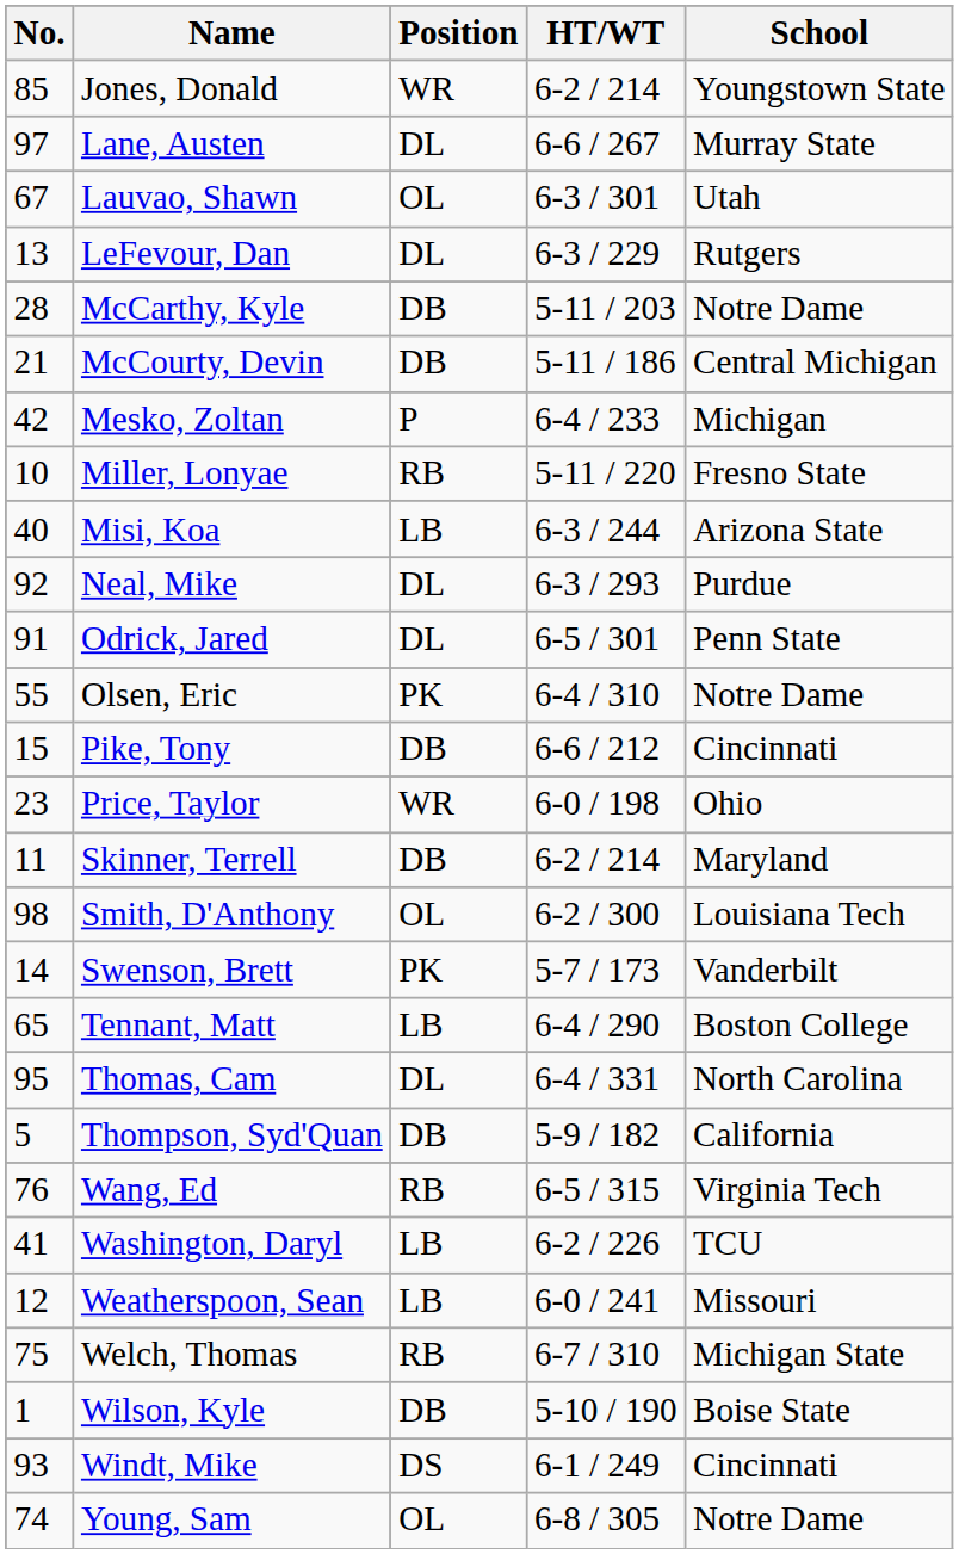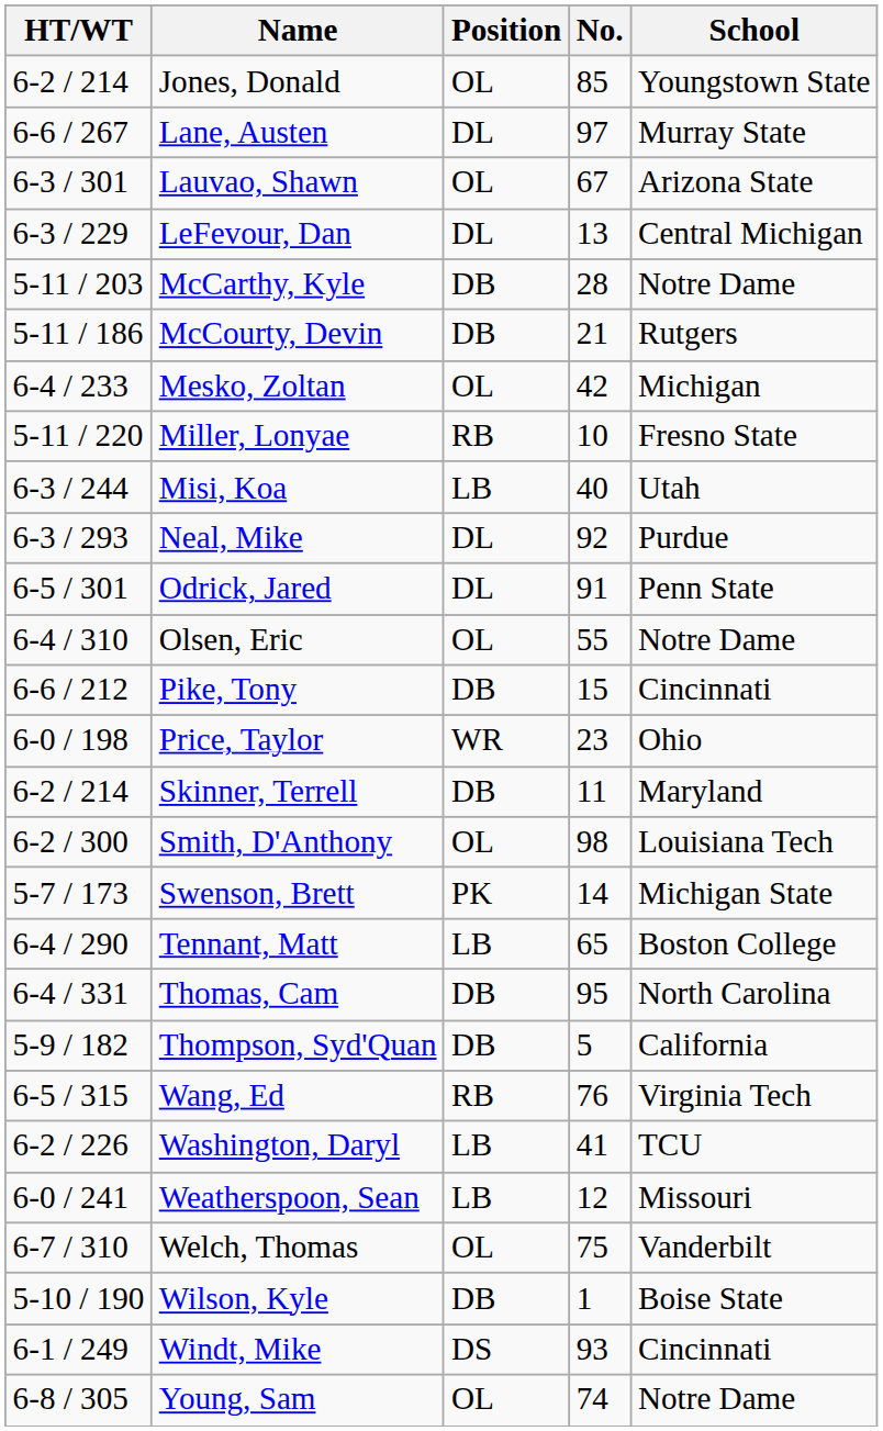columns swapped: No. <-> HT/WT
Jones, Donald | Position: WR -> OL
Lauvao, Shawn | School: Utah -> Arizona State
LeFevour, Dan | School: Rutgers -> Central Michigan
McCourty, Devin | School: Central Michigan -> Rutgers
Mesko, Zoltan | Position: P -> OL
Misi, Koa | School: Arizona State -> Utah
Olsen, Eric | Position: PK -> OL
Swenson, Brett | School: Vanderbilt -> Michigan State
Thomas, Cam | Position: DL -> DB
Welch, Thomas | Position: RB -> OL
Welch, Thomas | School: Michigan State -> Vanderbilt
